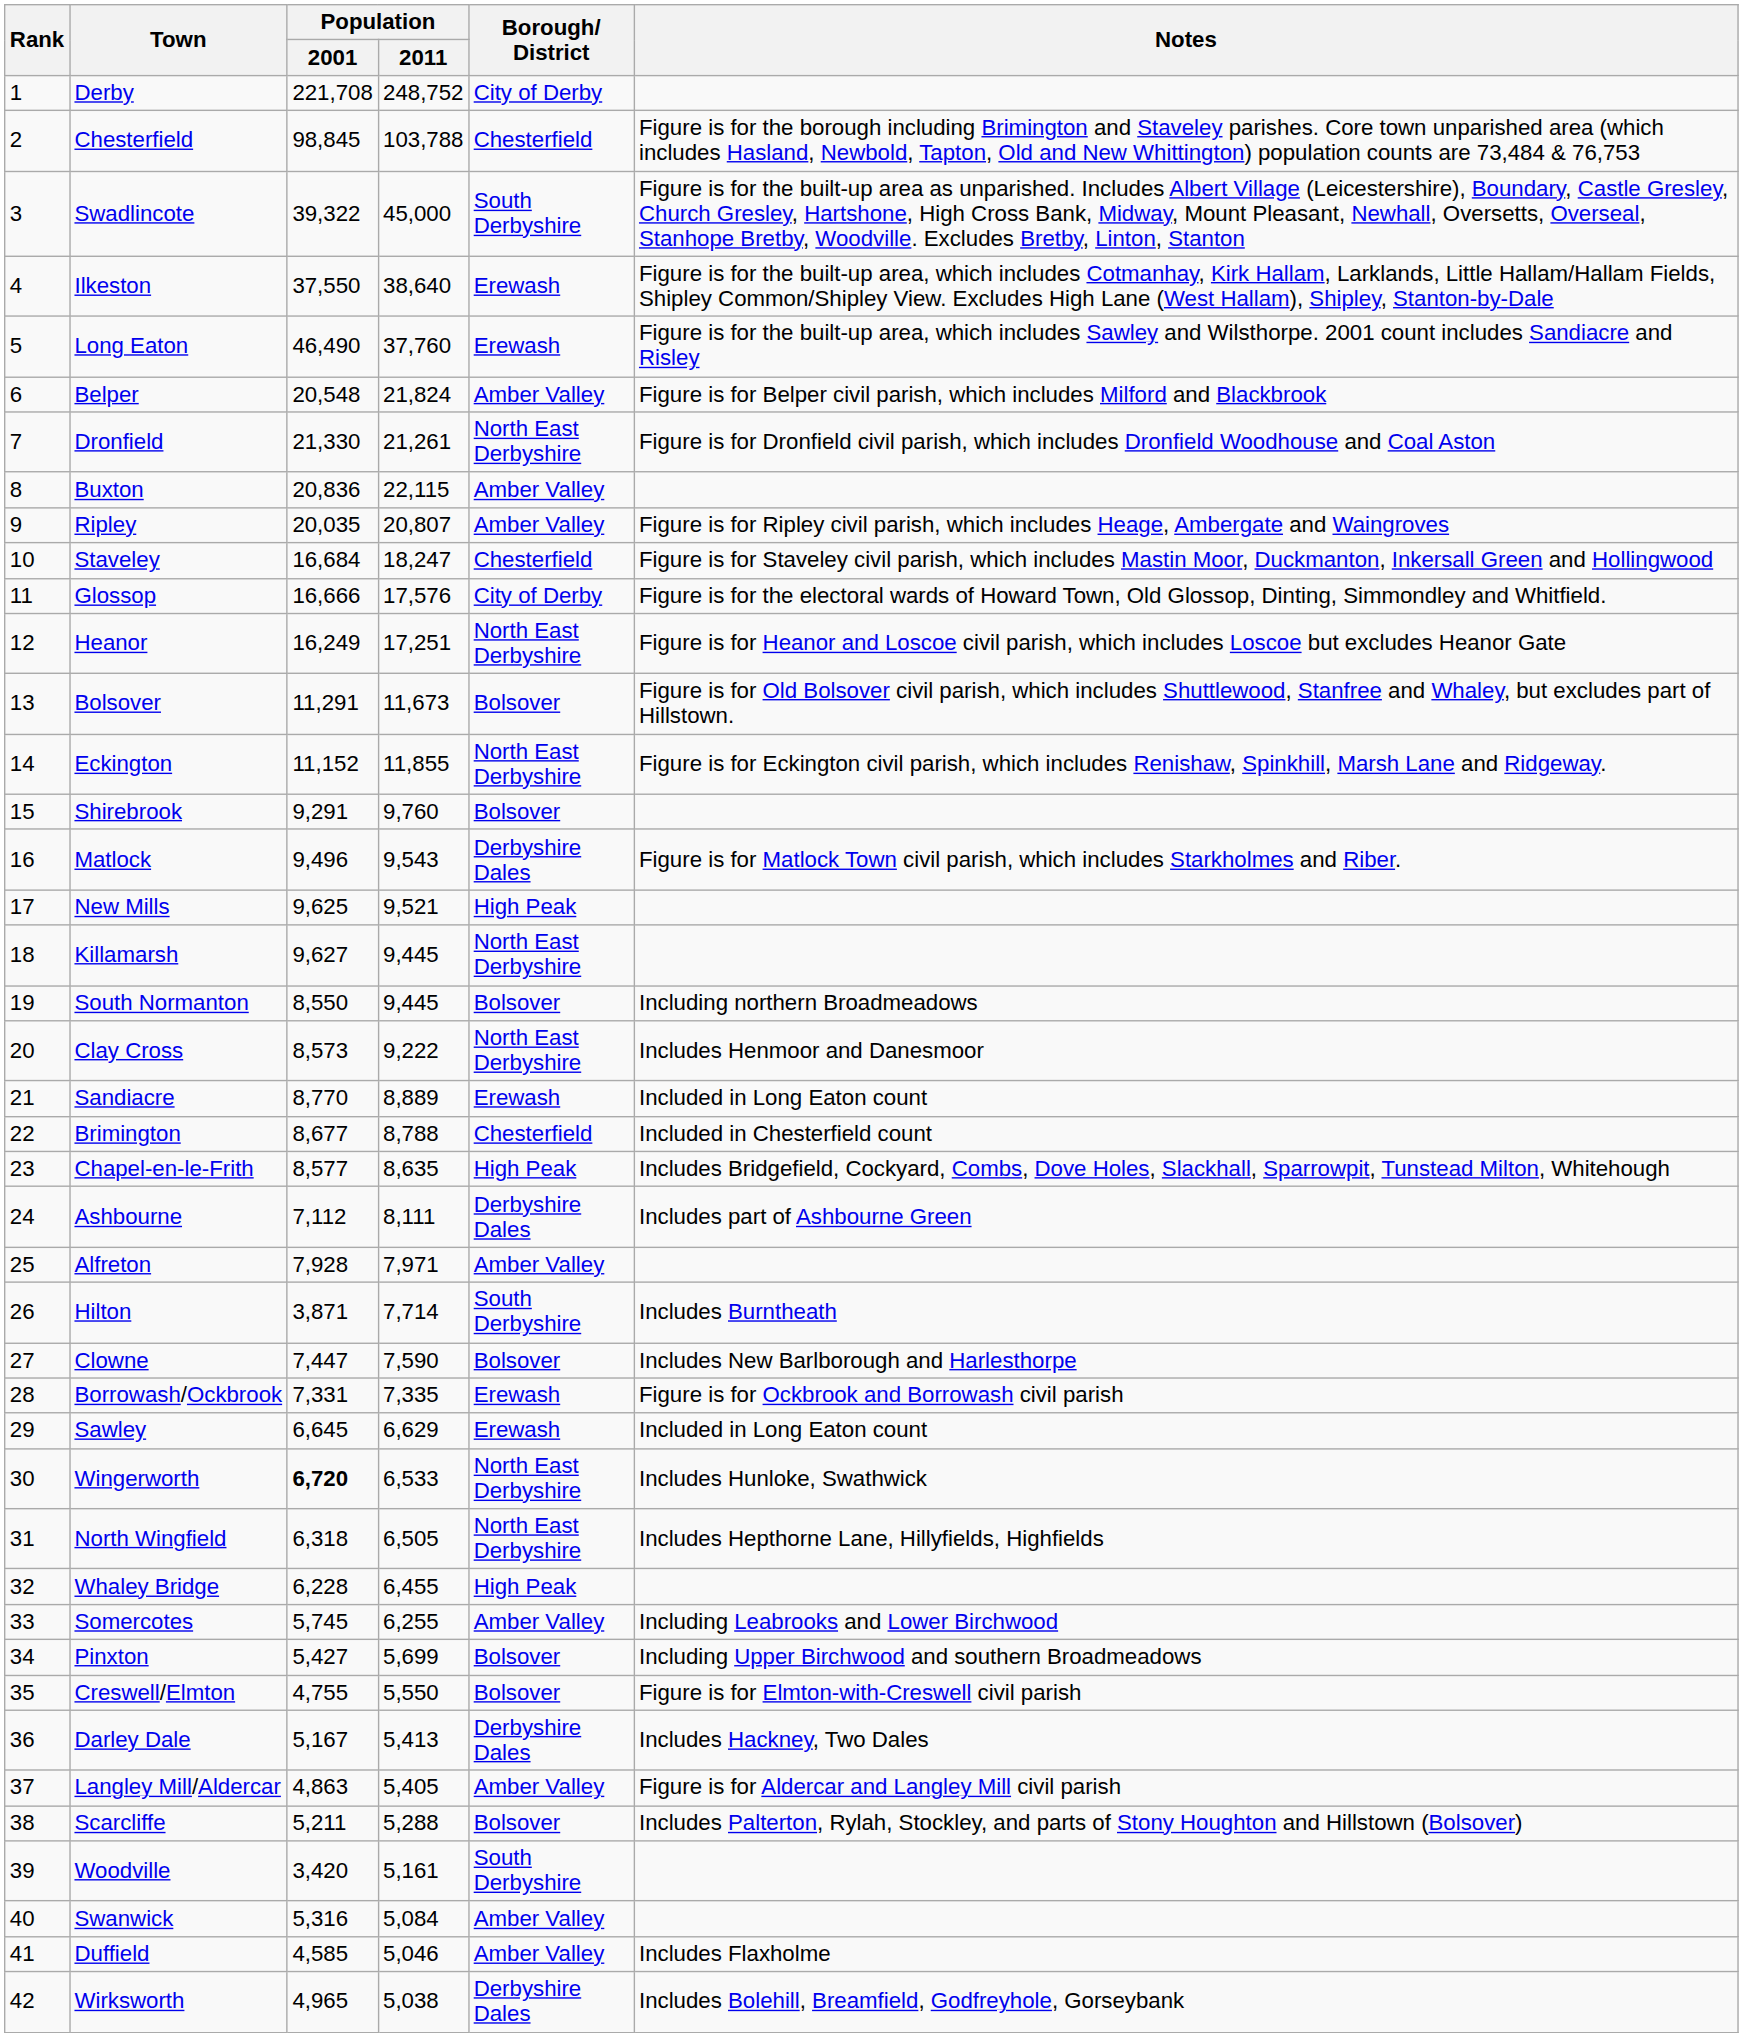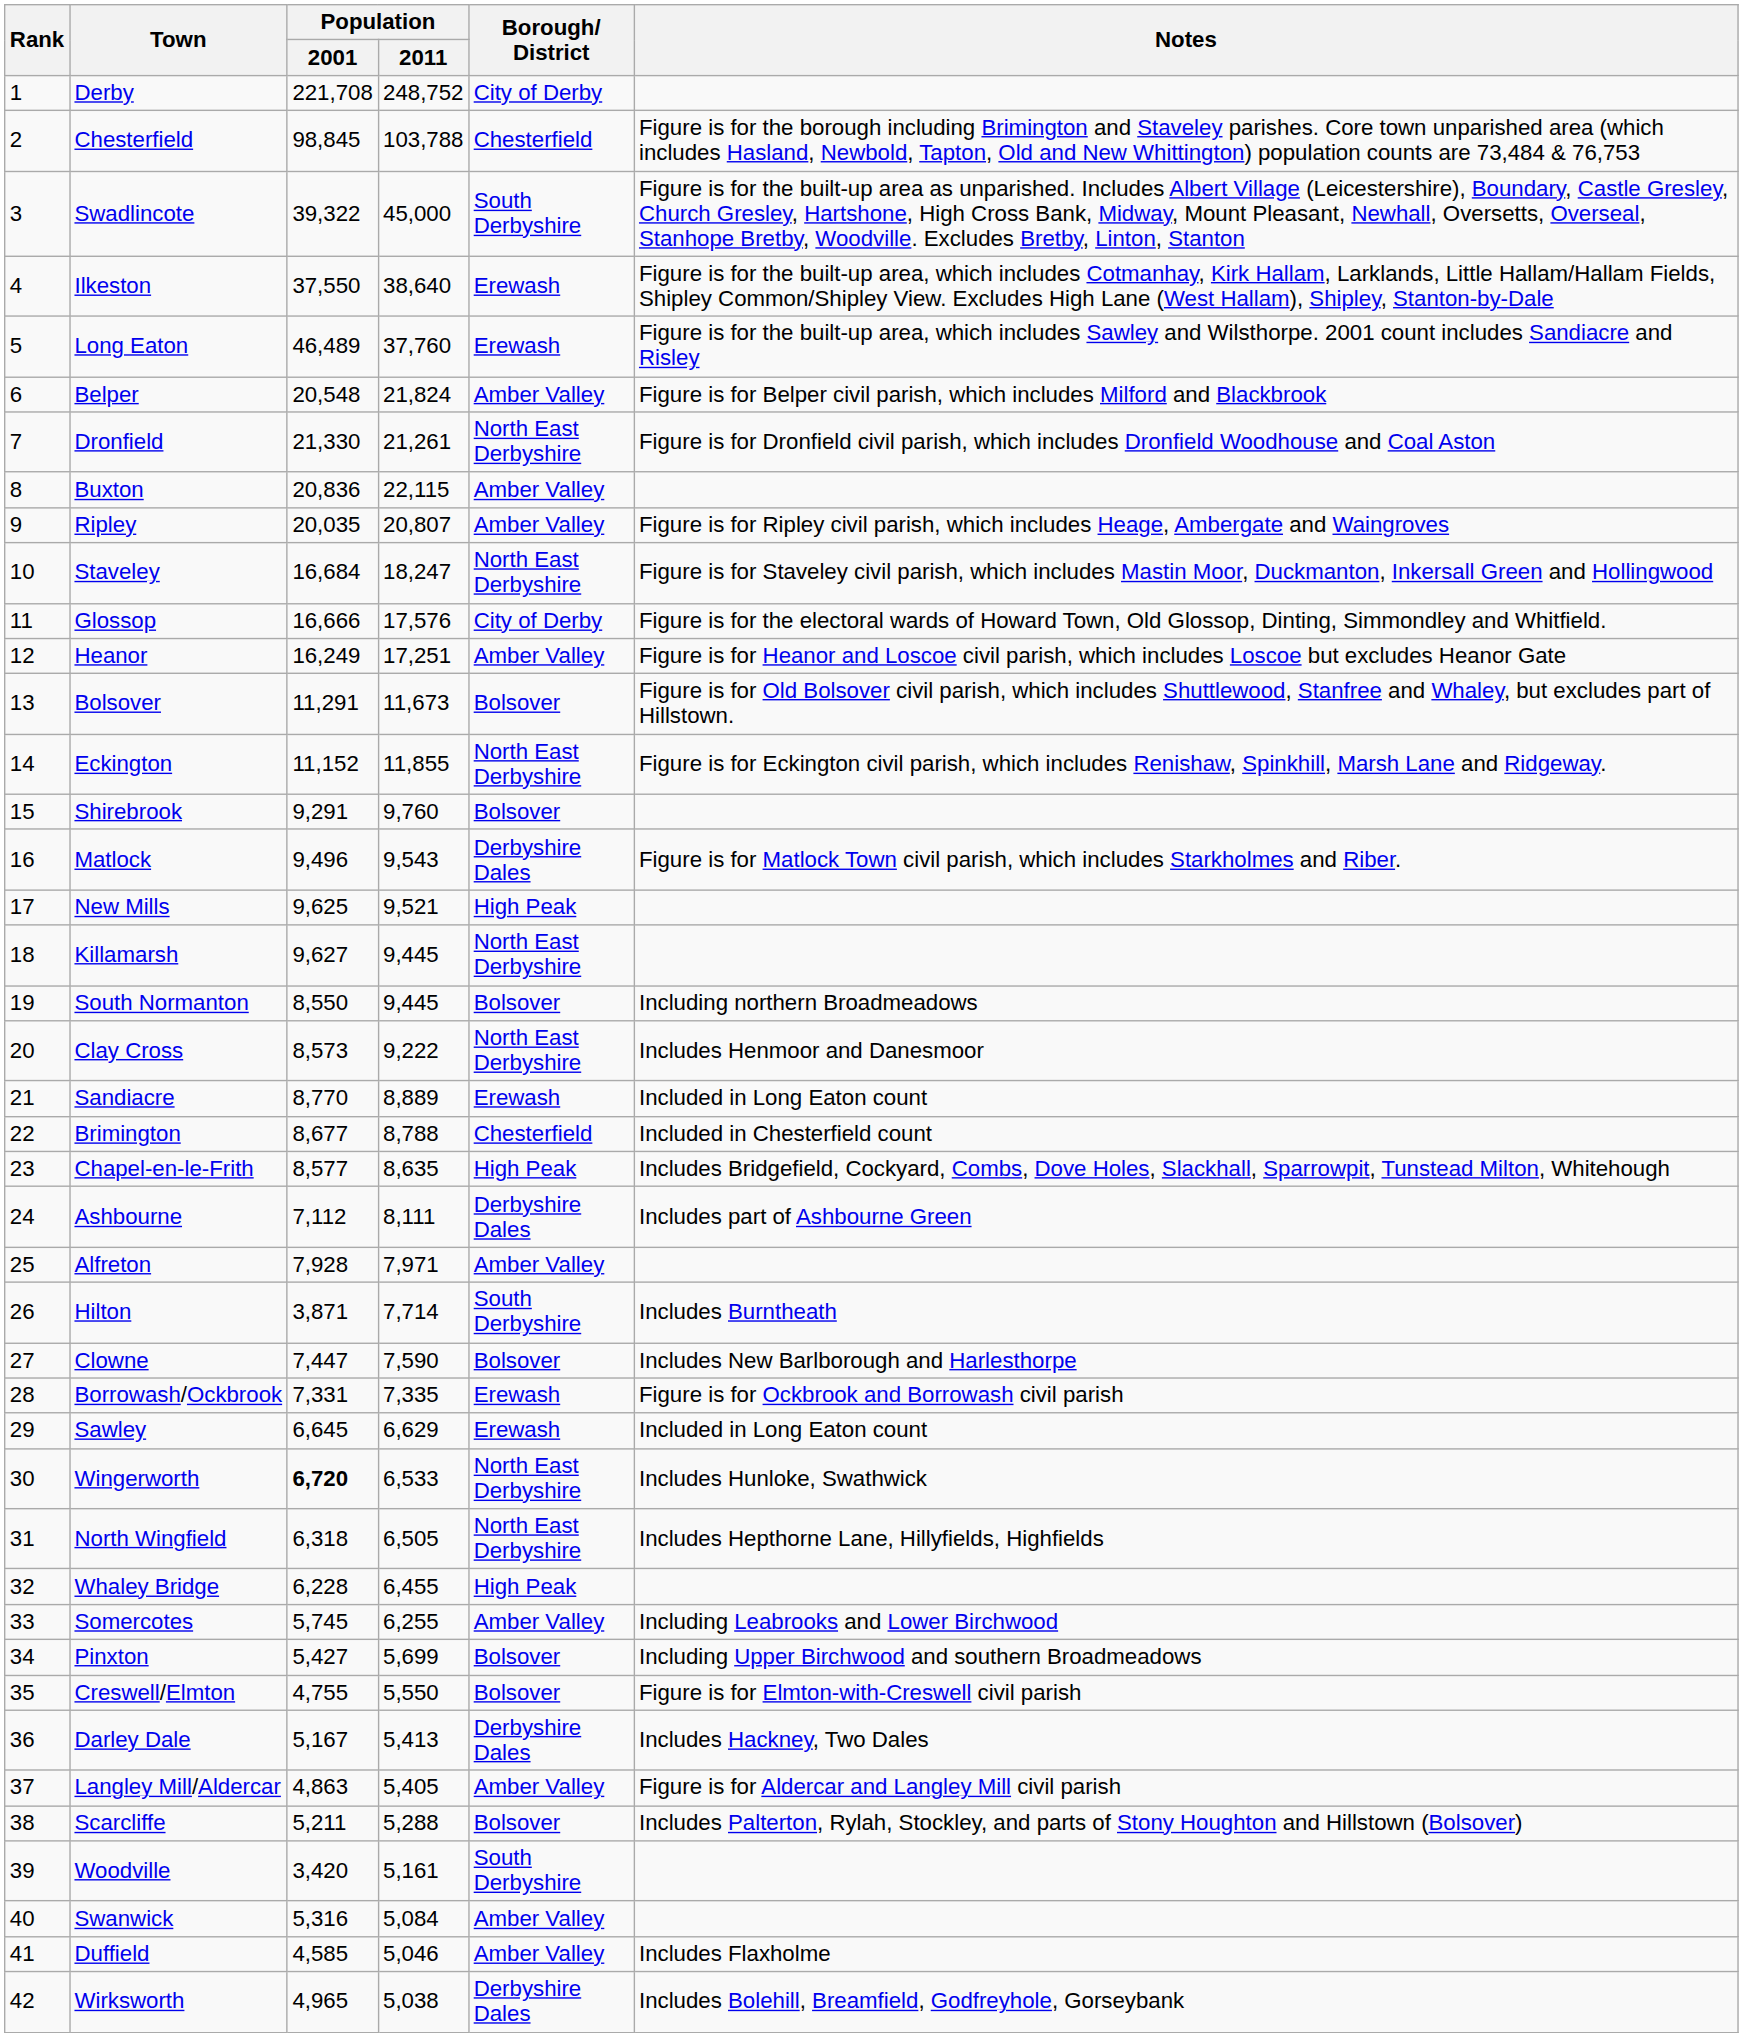Long Eaton | Population / 2001: 46,490 -> 46,489
Staveley | Borough/ District: Chesterfield -> North East Derbyshire
Heanor | Borough/ District: North East Derbyshire -> Amber Valley
